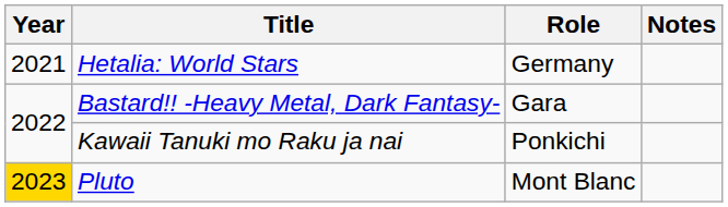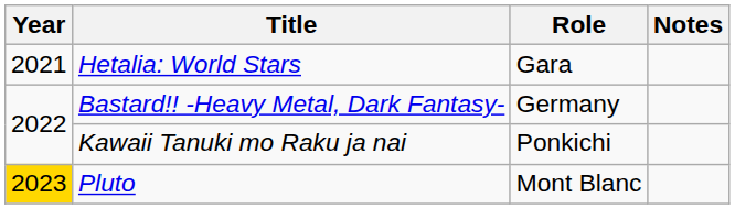Hetalia: World Stars | Role: Germany -> Gara
Bastard!! -Heavy Metal, Dark Fantasy- | Role: Gara -> Germany
